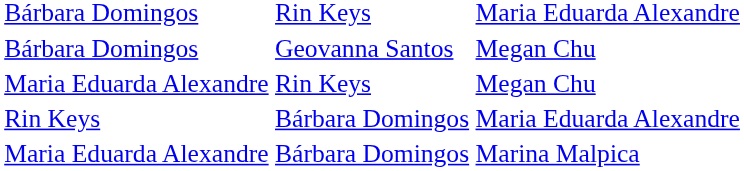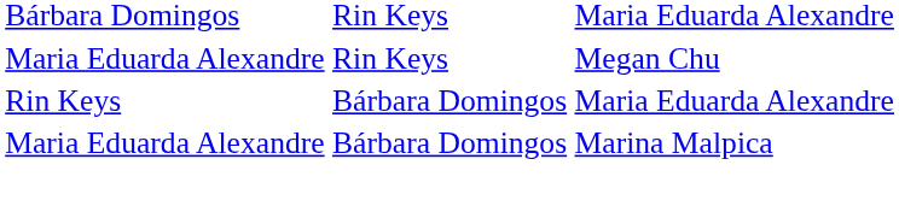- row: Bárbara Domingos | Geovanna Santos | Megan Chu
